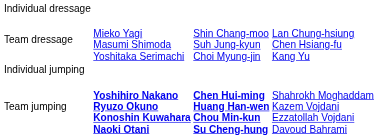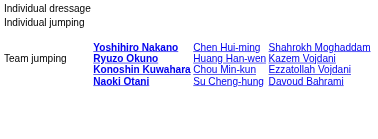- row: Team dressage | Mieko Yagi Masumi Shimoda Yoshitaka Serimachi | Shin Chang-moo Suh Jung-kyun Choi Myung-jin | Lan Chung-hsiung Chen Hsiang-fu Kang Yu
Team jumping | column 3: bold -> normal
